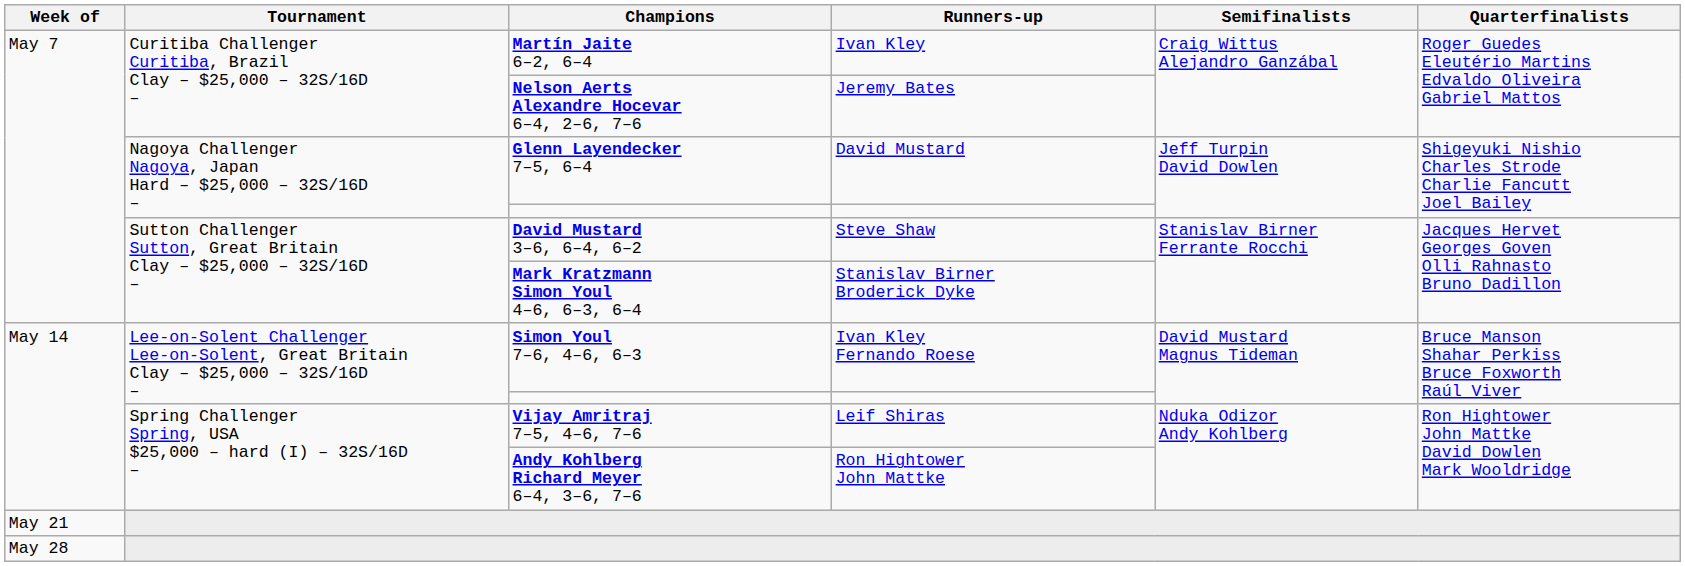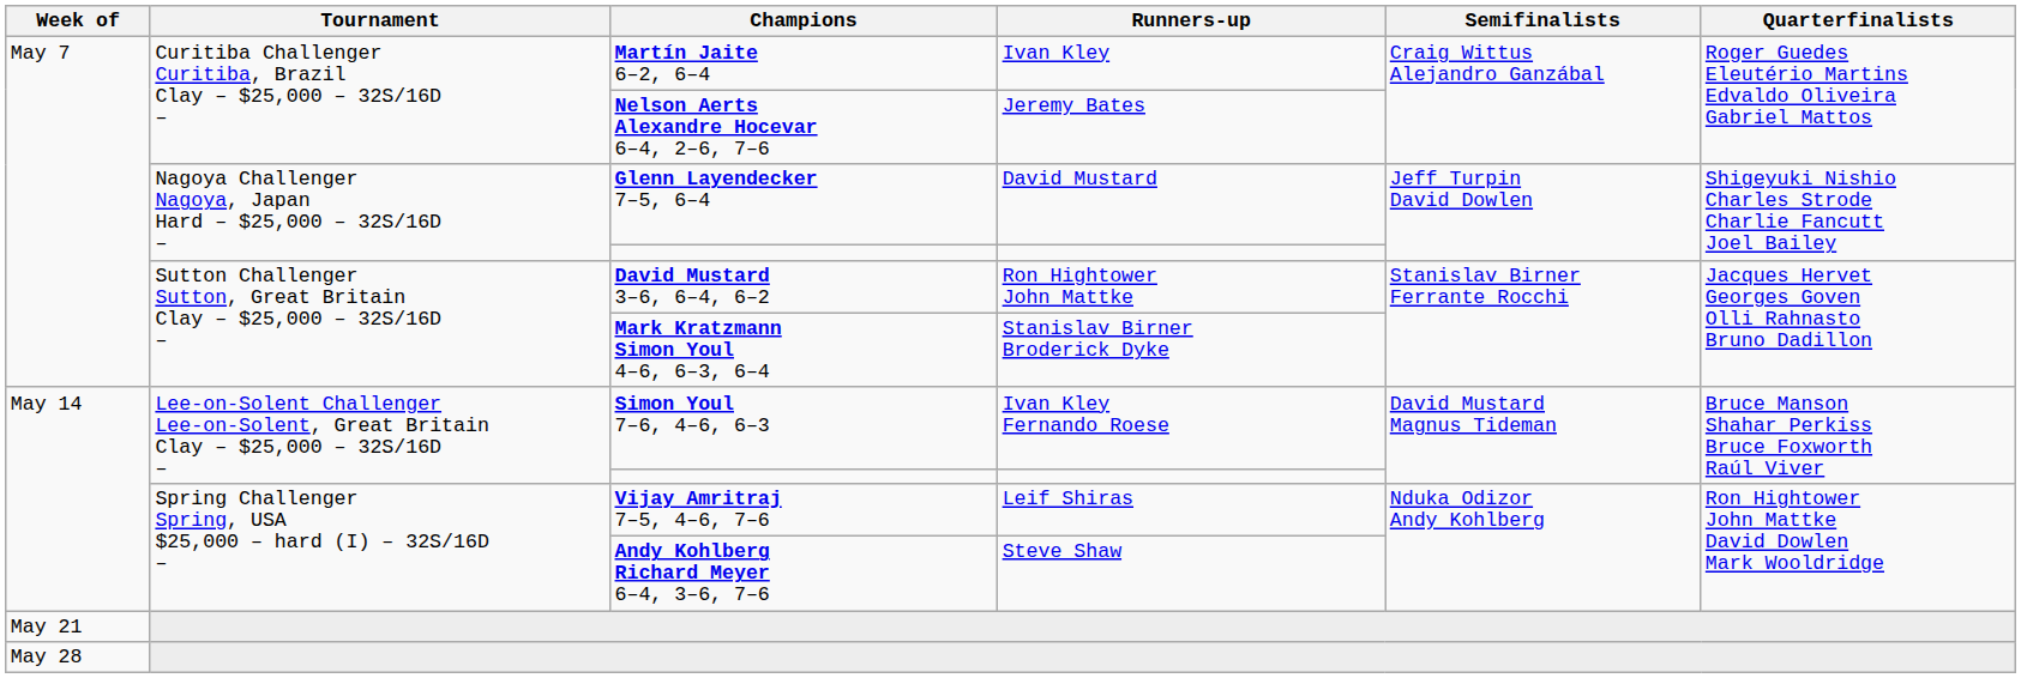David Mustard 3–6, 6–4, 6–2 | Runners-up: Steve Shaw -> Ron Hightower John Mattke
Andy Kohlberg Richard Meyer 6–4, 3–6, 7–6 | Runners-up: Ron Hightower John Mattke -> Steve Shaw
